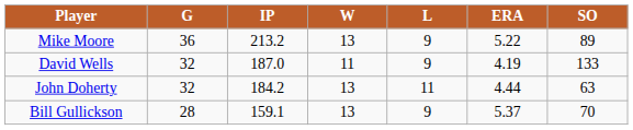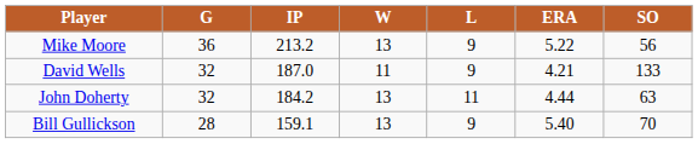Mike Moore | SO: 89 -> 56
David Wells | ERA: 4.19 -> 4.21
Bill Gullickson | ERA: 5.37 -> 5.40
